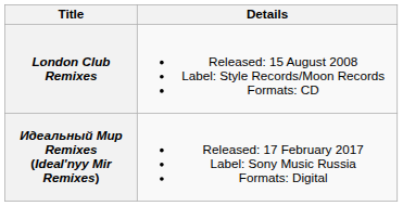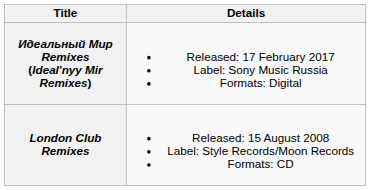rows swapped: London Club Remixes <-> Идеальный Мир Remixes (Ideal'nyy Mir Remixes)
